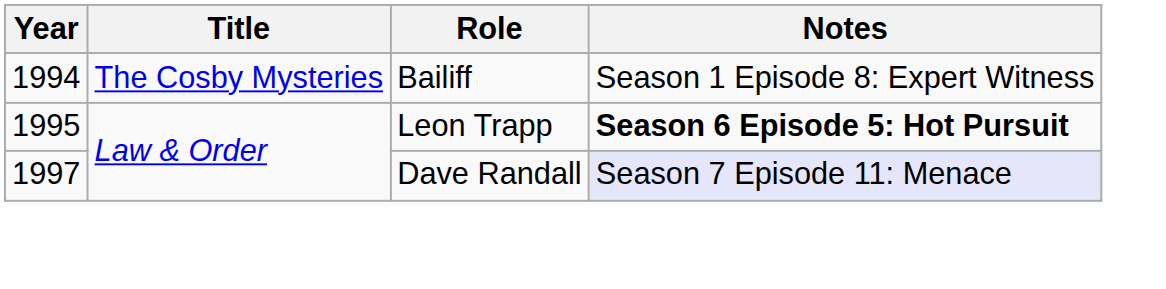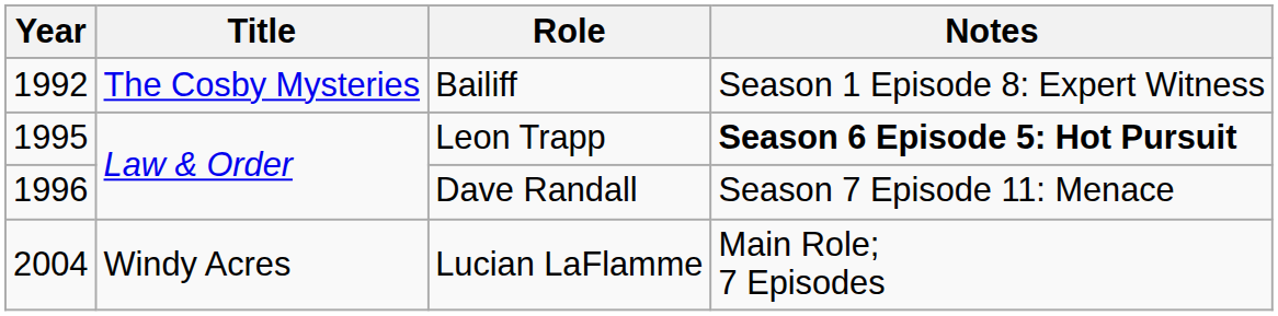Bailiff | Year: 1994 -> 1992
Dave Randall | Year: 1997 -> 1996
Dave Randall | Notes: lavender background -> no background
+ row: 2004 | Windy Acres | Lucian LaFlamme | Main Role; 7 Episodes
